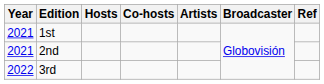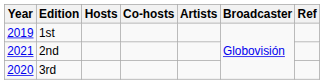1st | Year: 2021 -> 2019
3rd | Year: 2022 -> 2020
